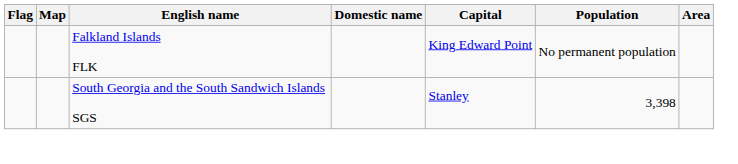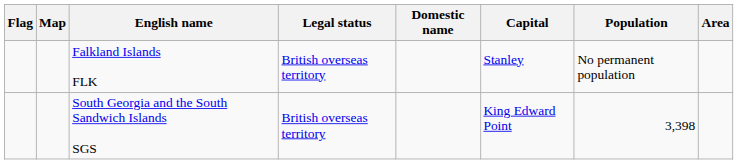+ column: Legal status | British overseas territory | British overseas territory
Falkland Islands FLK | Capital: King Edward Point -> Stanley
South Georgia and the South Sandwich Islands SGS | Capital: Stanley -> King Edward Point
